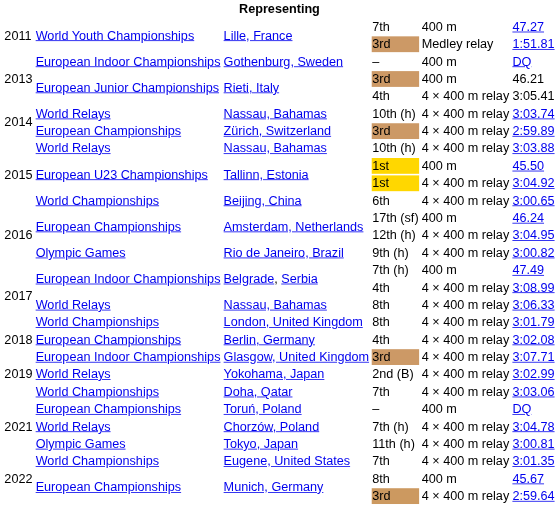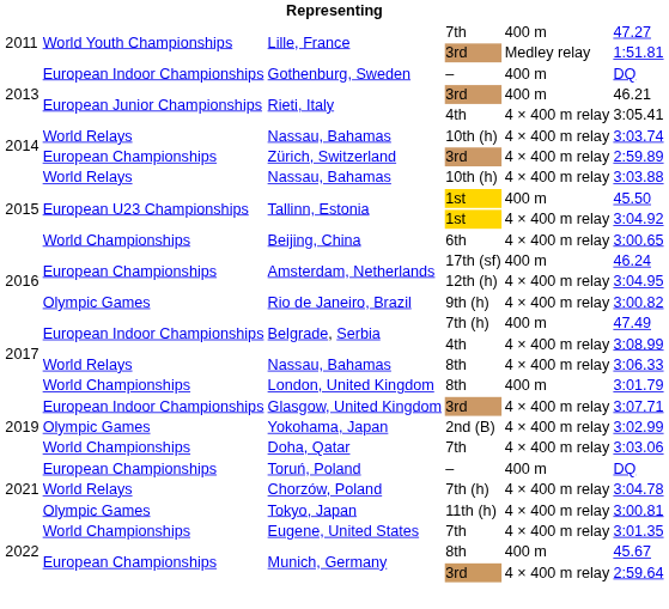London, United Kingdom | column 5: 4 × 400 m relay -> 400 m
- row: 2018 | European Championships | Berlin, Germany | 4th | 4 × 400 m relay | 3:02.08
Yokohama, Japan | column 2: World Relays -> Olympic Games
